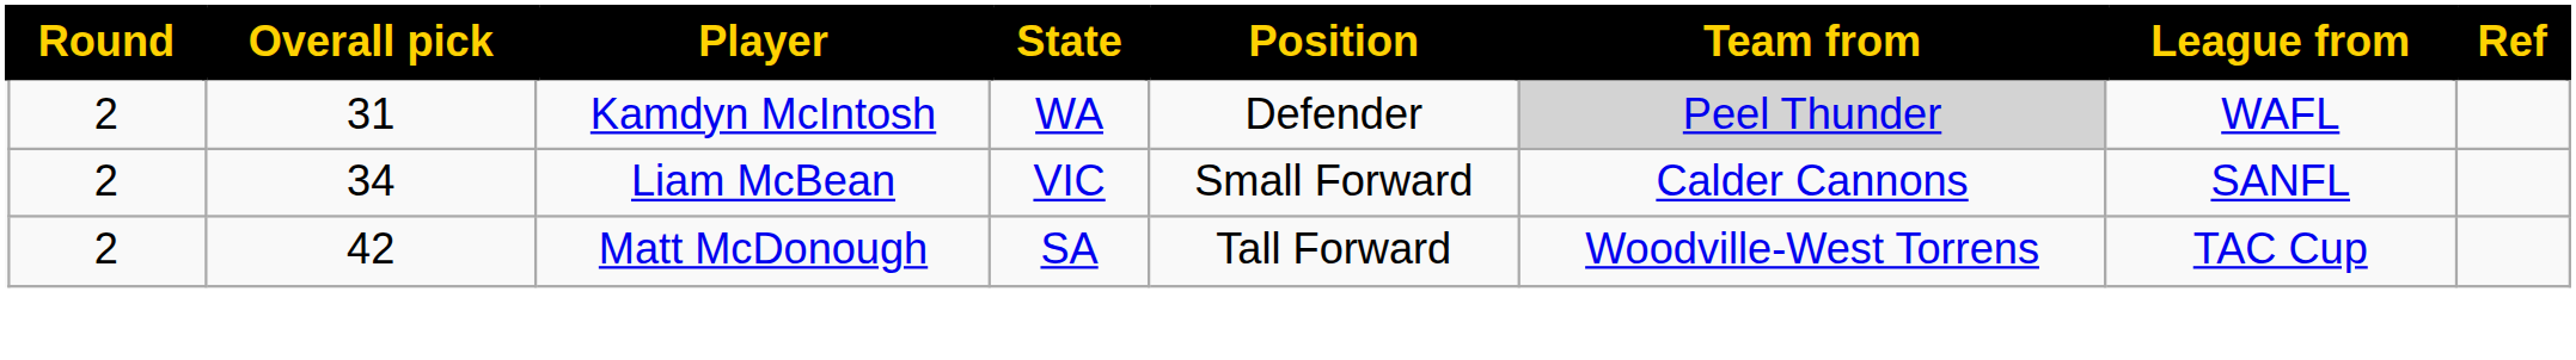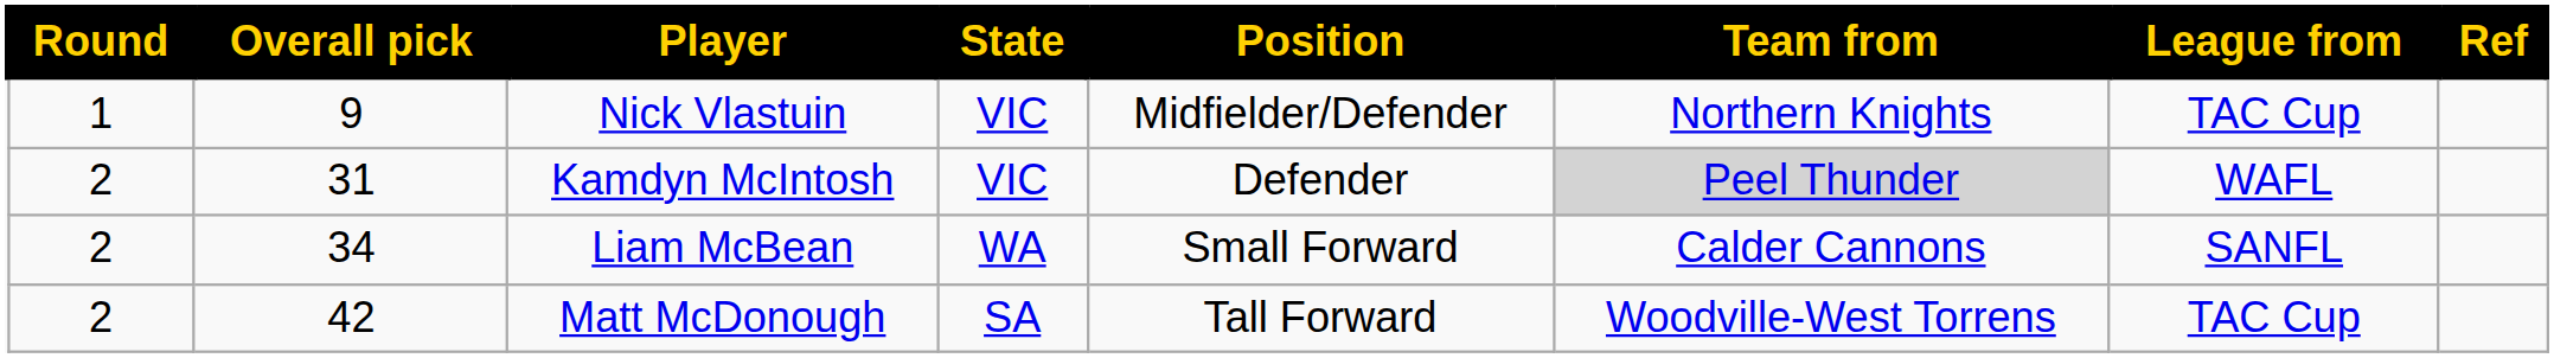+ row: 1 | 9 | Nick Vlastuin | VIC | Midfielder/Defender | Northern Knights | TAC Cup
Kamdyn McIntosh | State: WA -> VIC
Liam McBean | State: VIC -> WA
